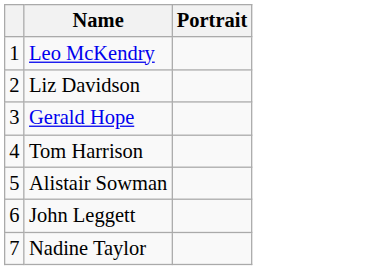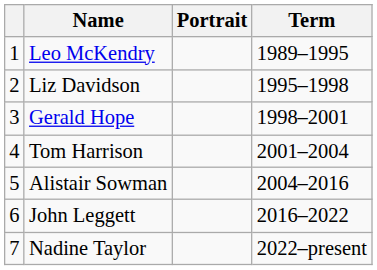+ column: Term | 1989–1995 | 1995–1998 | 1998–2001 | 2001–2004 | 2004–2016 | 2016–2022 | 2022–present
